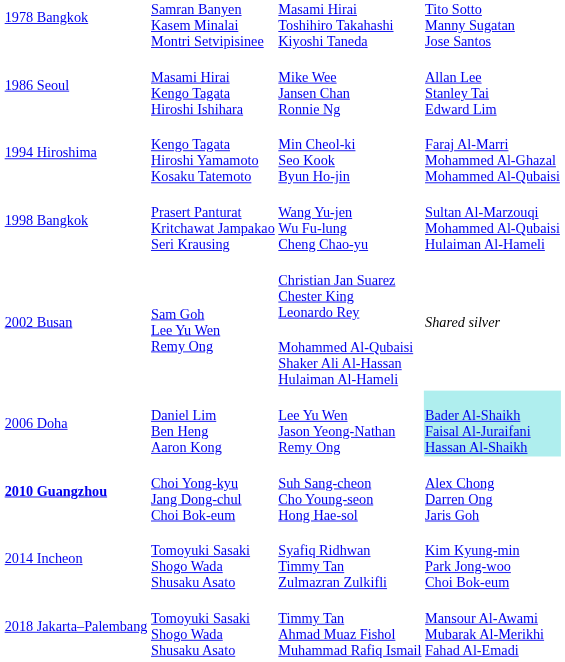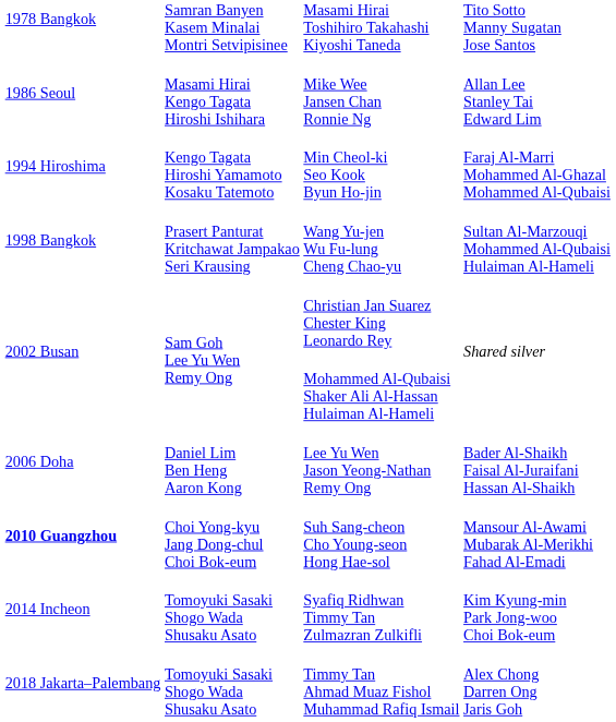Lee Yu Wen Jason Yeong-Nathan Remy Ong | column 4: paleturquoise background -> no background
Suh Sang-cheon Cho Young-seon Hong Hae-sol | column 4: Alex Chong Darren Ong Jaris Goh -> Mansour Al-Awami Mubarak Al-Merikhi Fahad Al-Emadi
Timmy Tan Ahmad Muaz Fishol Muhammad Rafiq Ismail | column 4: Mansour Al-Awami Mubarak Al-Merikhi Fahad Al-Emadi -> Alex Chong Darren Ong Jaris Goh
